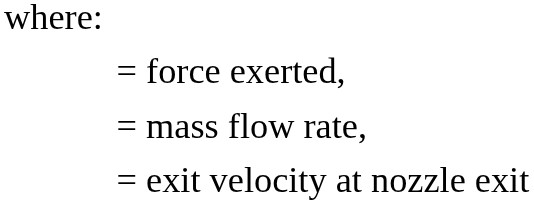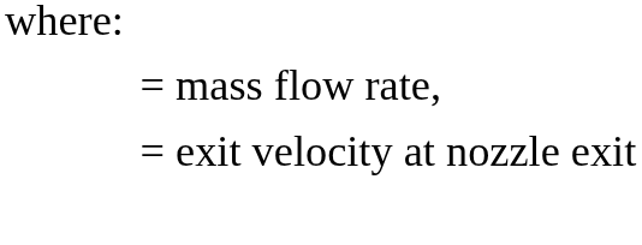- row: = force exerted,
